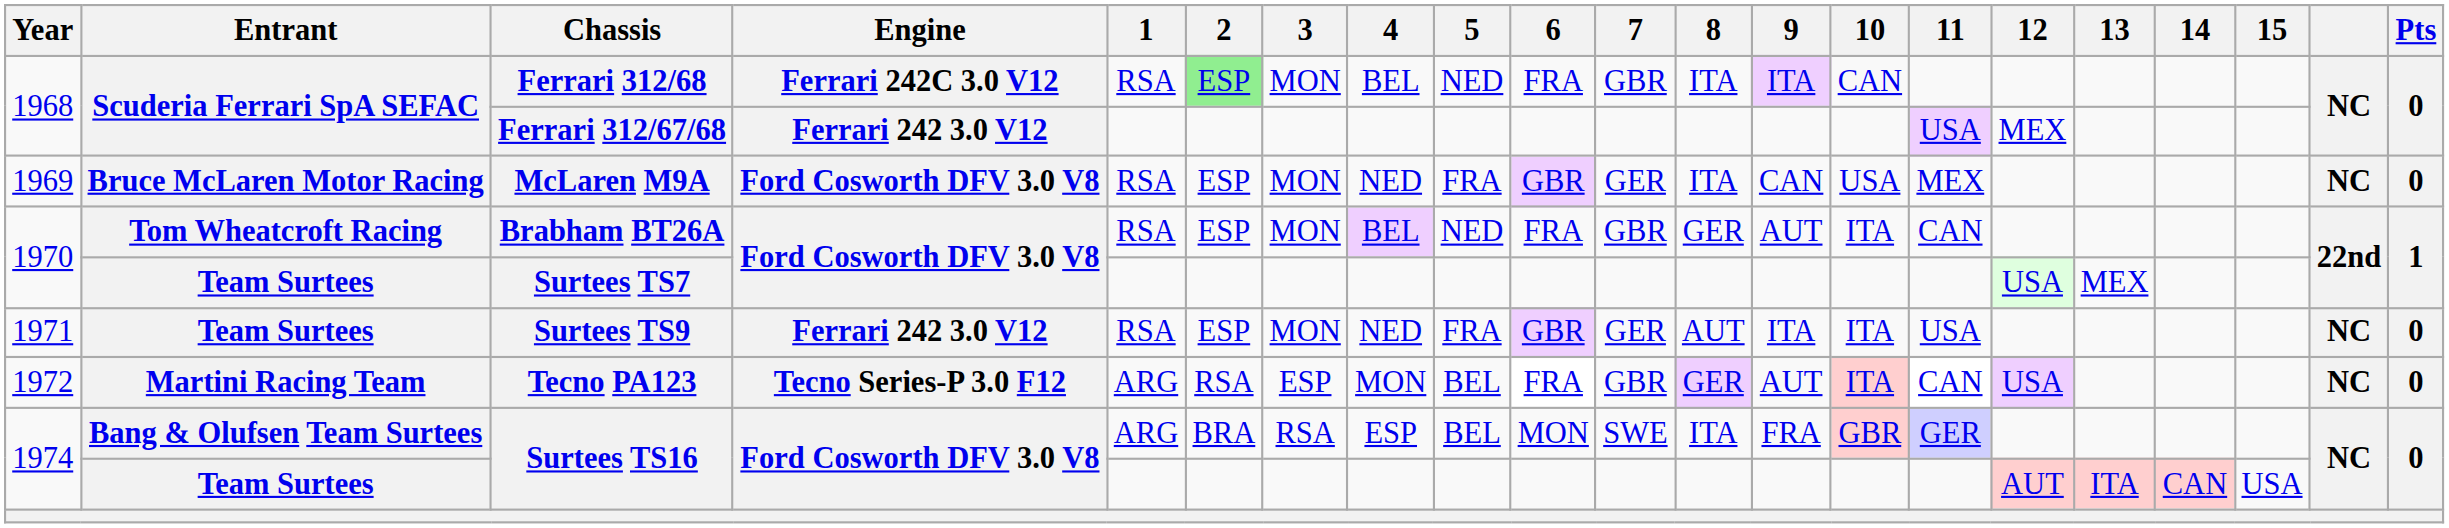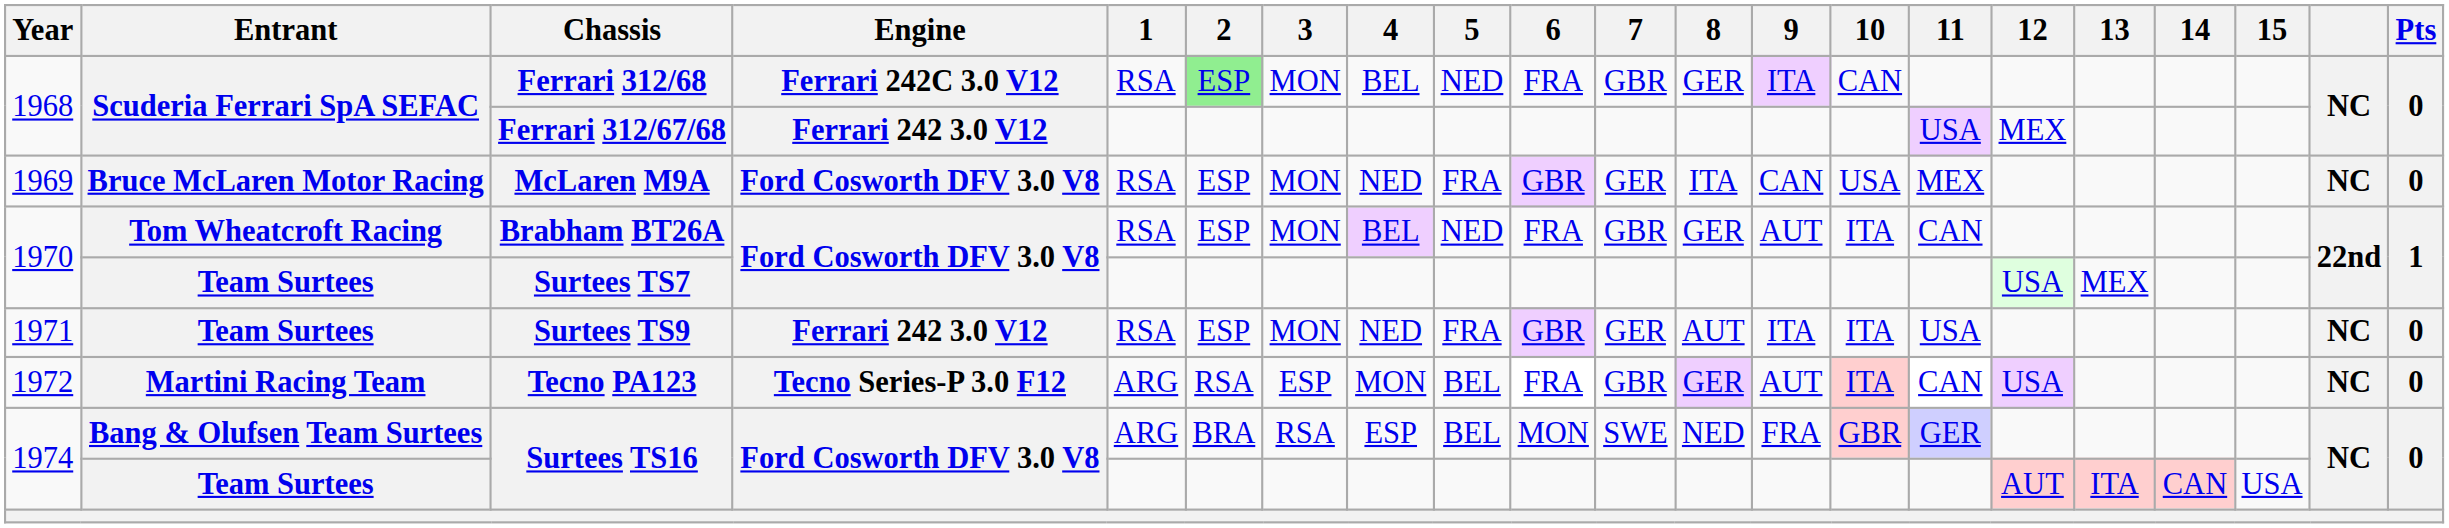Ferrari 312/68 | 8: ITA -> GER
Bang & Olufsen Team Surtees / Surtees TS16 | 8: ITA -> NED
